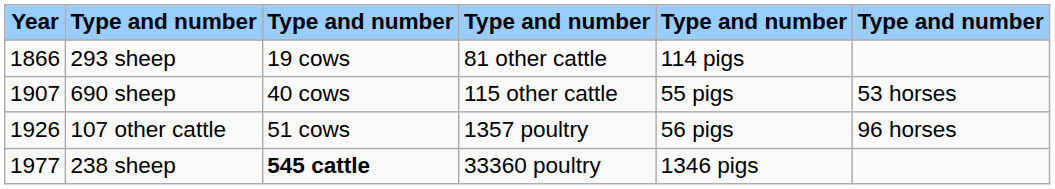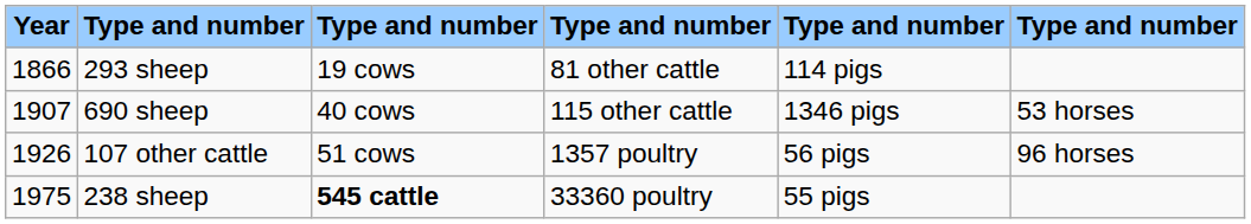690 sheep | column 5: 55 pigs -> 1346 pigs
238 sheep | Year: 1977 -> 1975
238 sheep | column 5: 1346 pigs -> 55 pigs
